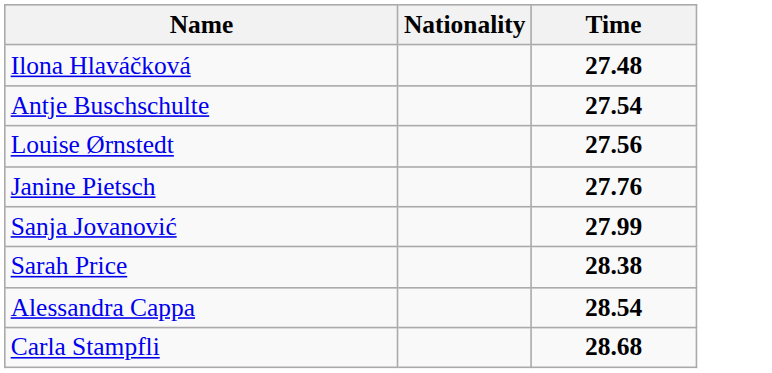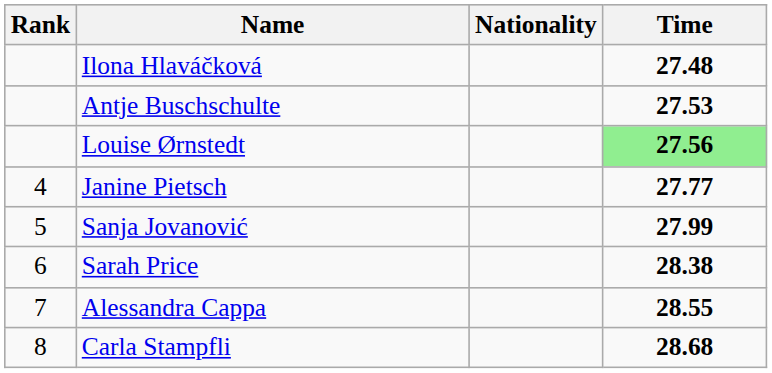+ column: Rank | 4 | 5 | 6 | 7 | 8
Antje Buschschulte | Time: 27.54 -> 27.53
Louise Ørnstedt | Time: no background -> lightgreen background
Janine Pietsch | Time: 27.76 -> 27.77
Alessandra Cappa | Time: 28.54 -> 28.55
